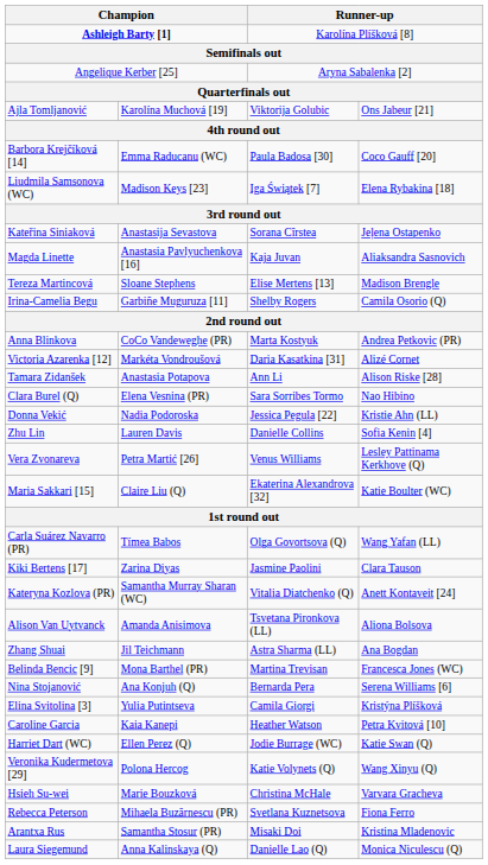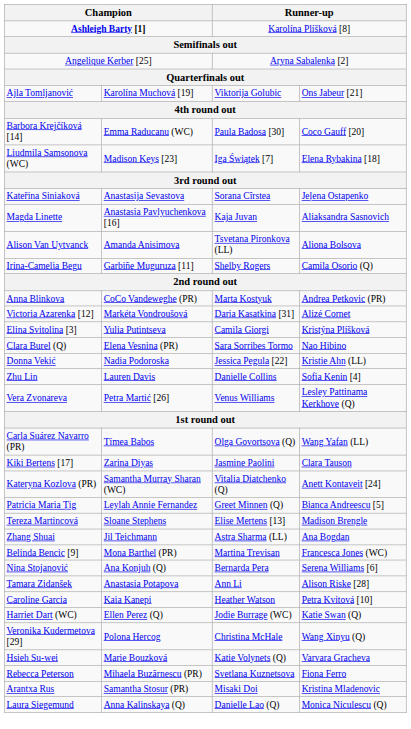rows swapped: Tereza Martincová <-> Alison Van Uytvanck
rows swapped: Elina Svitolina [3] <-> Tamara Zidanšek
- row: Maria Sakkari [15] | Claire Liu (Q) | Ekaterina Alexandrova [32] | Katie Boulter (WC)
+ row: Patricia Maria Țig | Leylah Annie Fernandez | Greet Minnen (Q) | Bianca Andreescu [5]
Veronika Kudermetova [29] | column 3: Katie Volynets (Q) -> Christina McHale
Hsieh Su-wei | column 3: Christina McHale -> Katie Volynets (Q)
